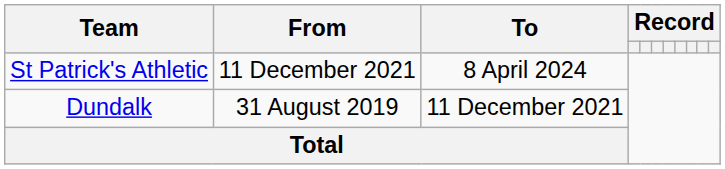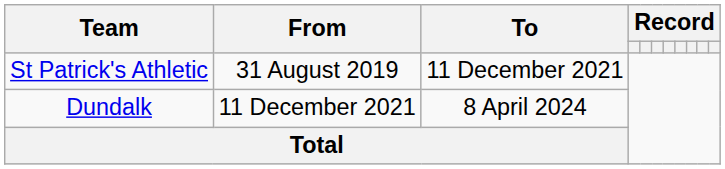St Patrick's Athletic | From: 11 December 2021 -> 31 August 2019
St Patrick's Athletic | To: 8 April 2024 -> 11 December 2021
Dundalk | From: 31 August 2019 -> 11 December 2021
Dundalk | To: 11 December 2021 -> 8 April 2024
